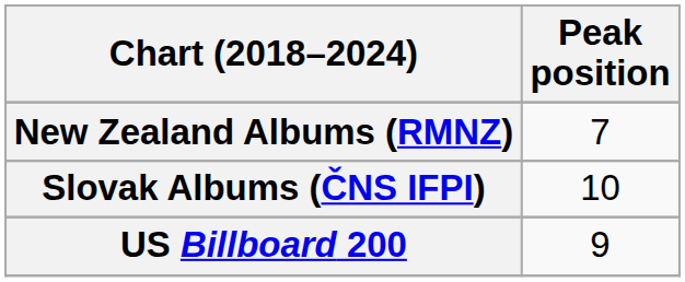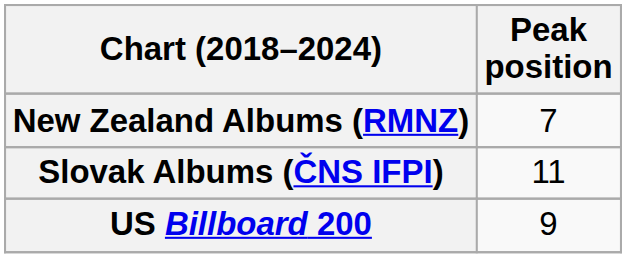Slovak Albums (ČNS IFPI) | Peak position: 10 -> 11
